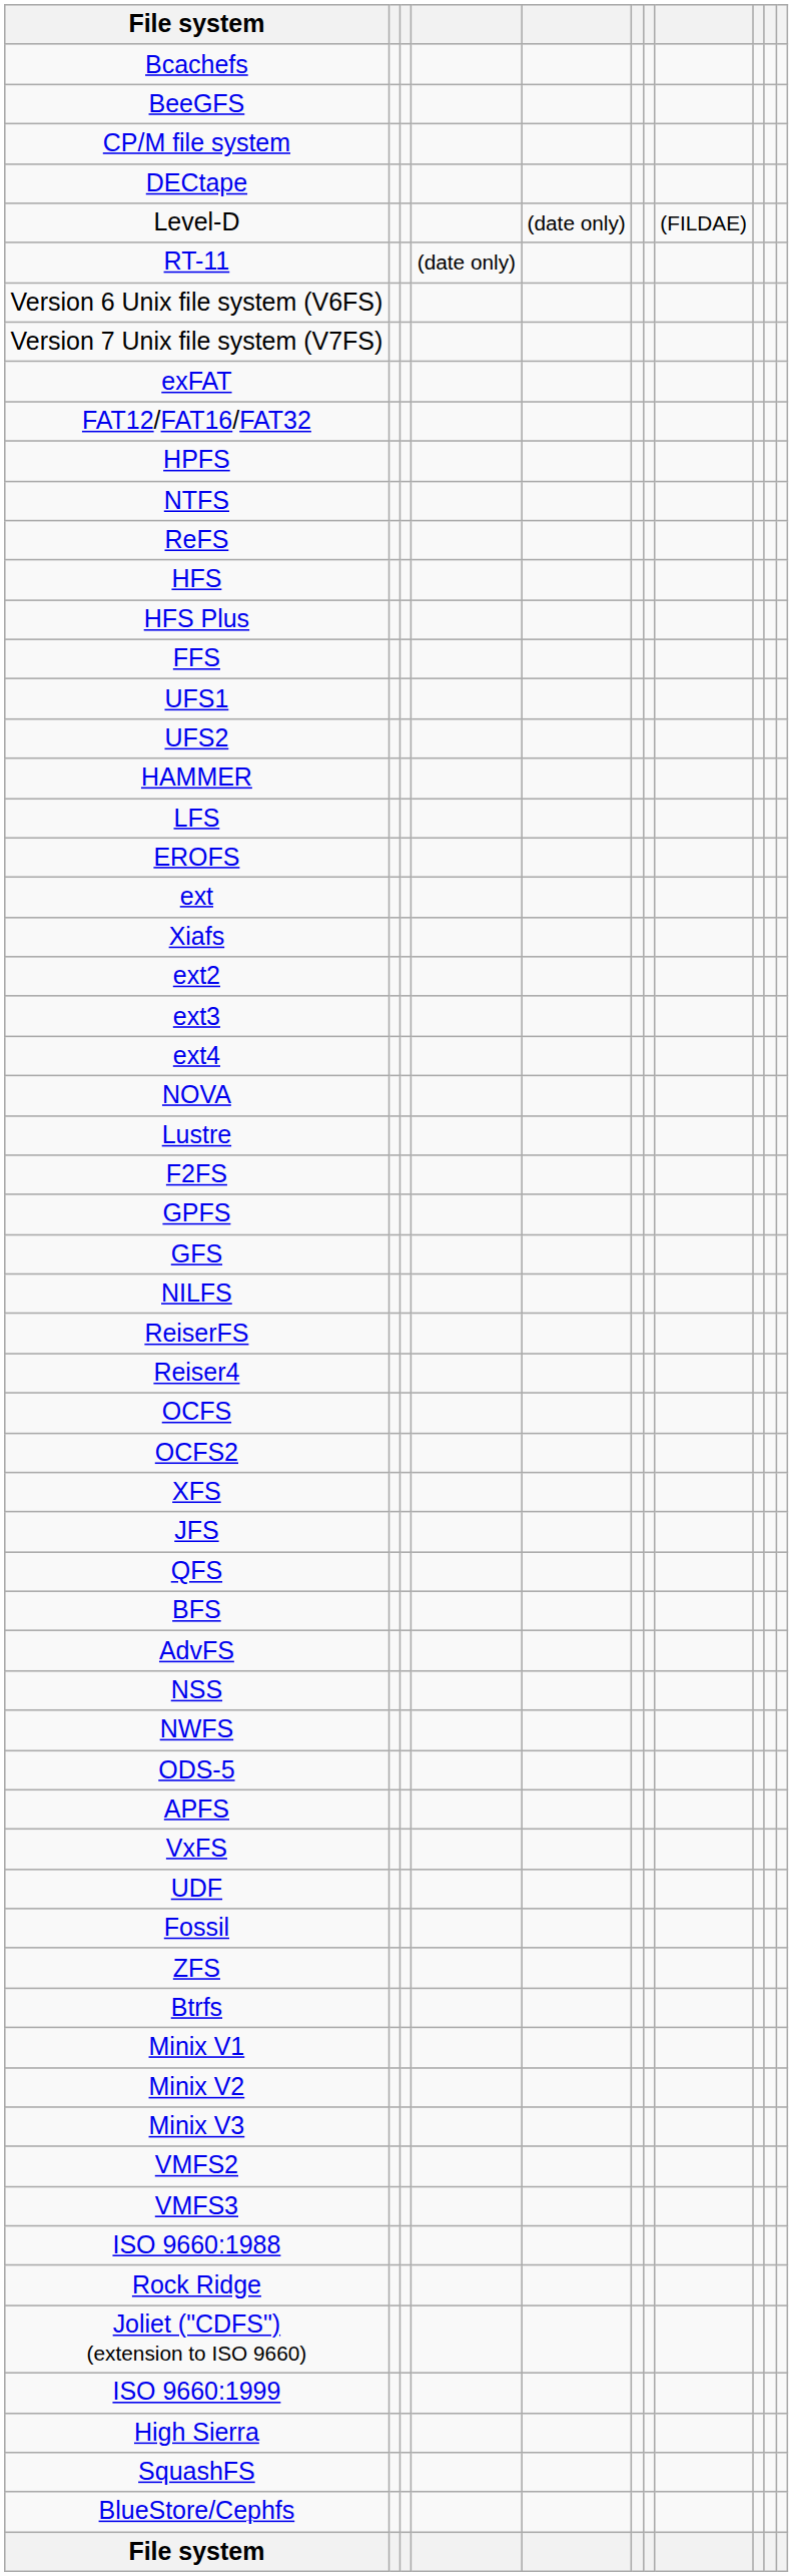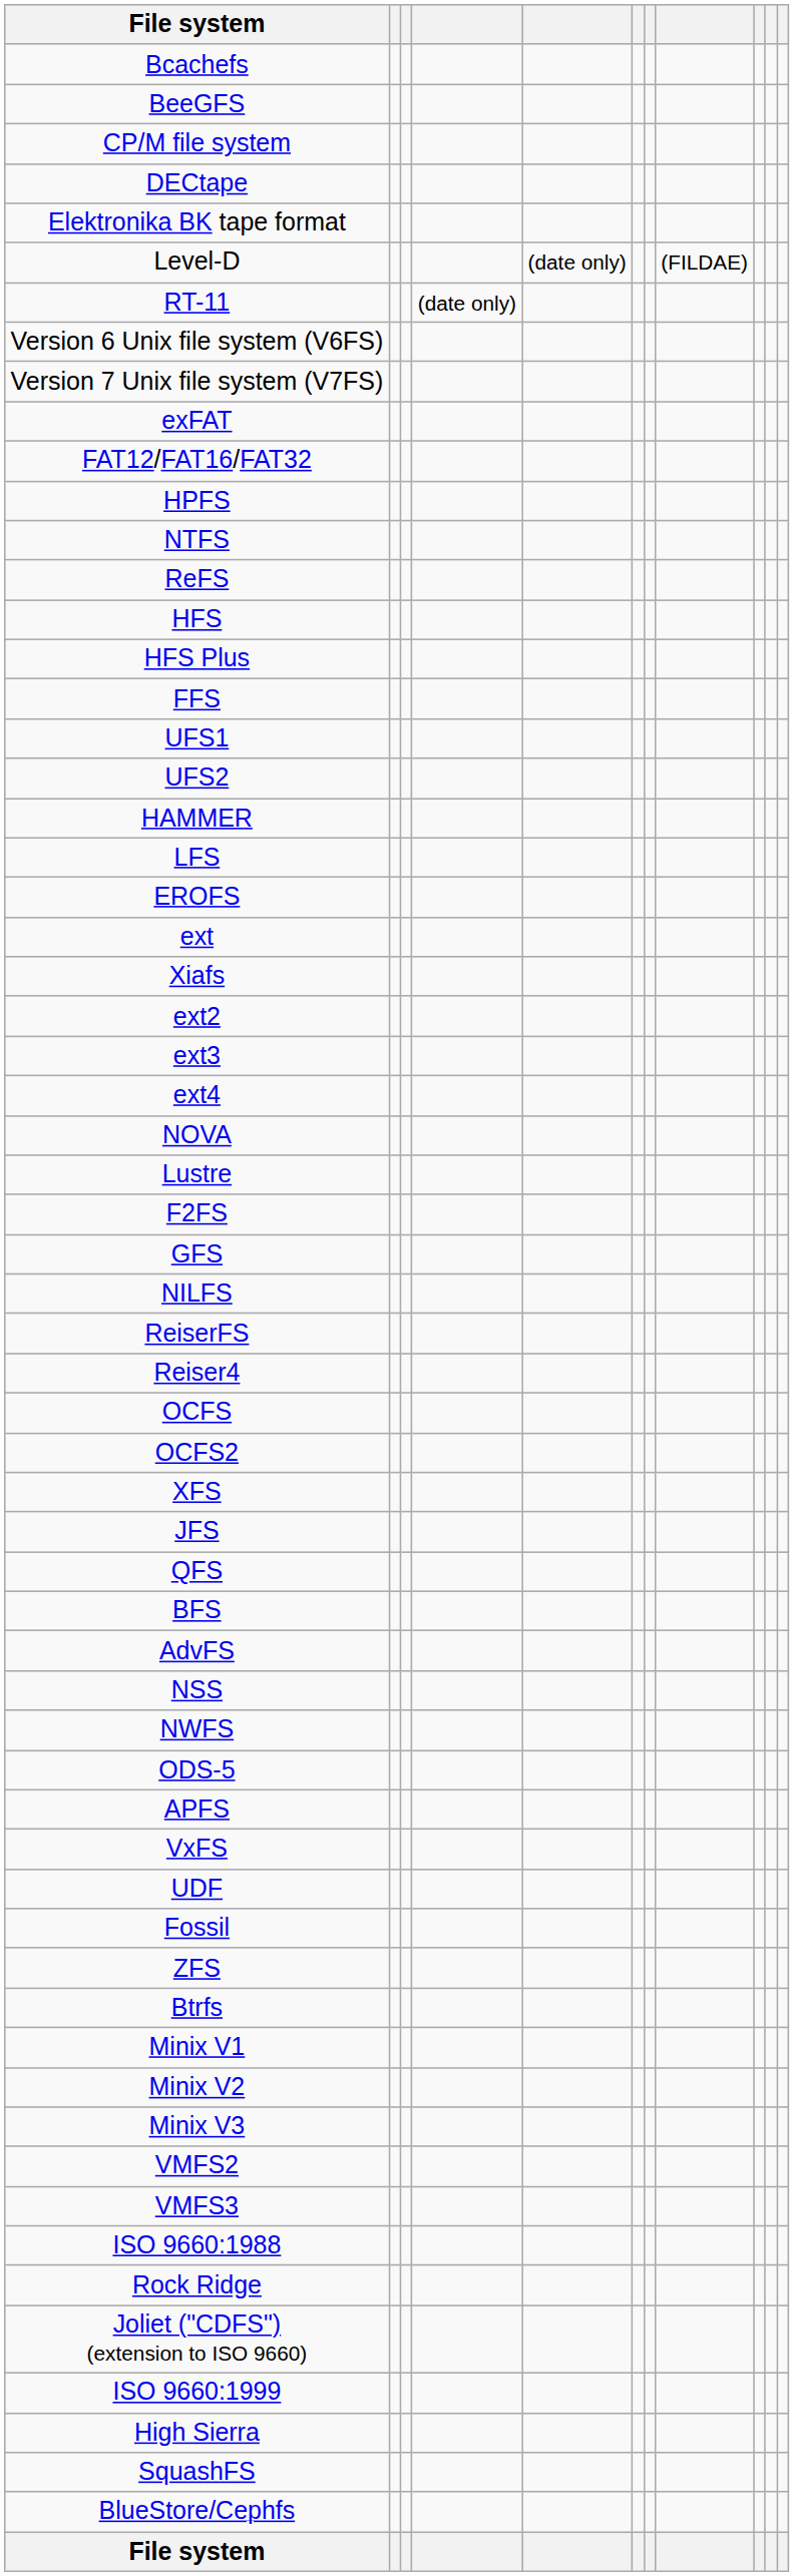+ row: Elektronika BK tape format
- row: GPFS
